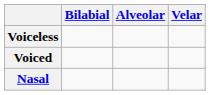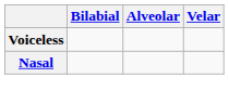- row: Voiced
